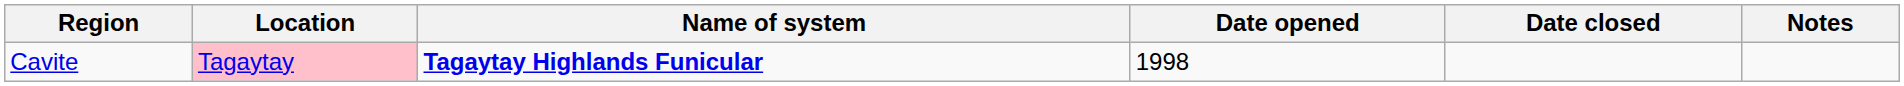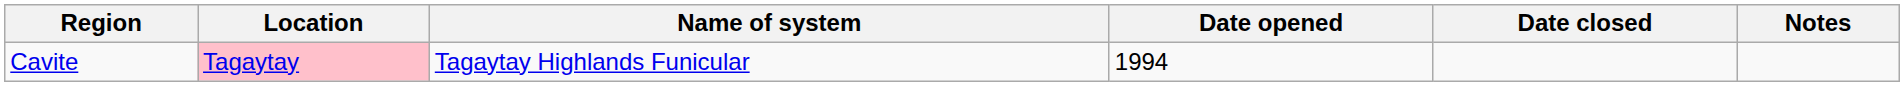Cavite | Name of system: bold -> normal
Cavite | Date opened: 1998 -> 1994
